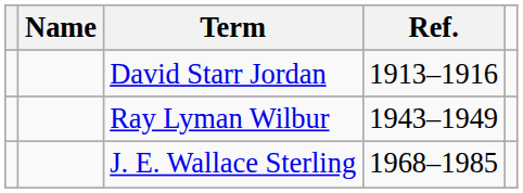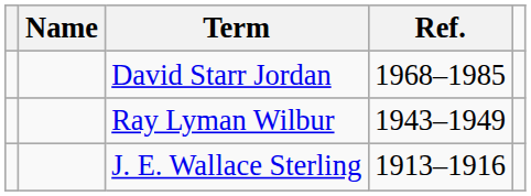David Starr Jordan | Ref.: 1913–1916 -> 1968–1985
J. E. Wallace Sterling | Ref.: 1968–1985 -> 1913–1916
